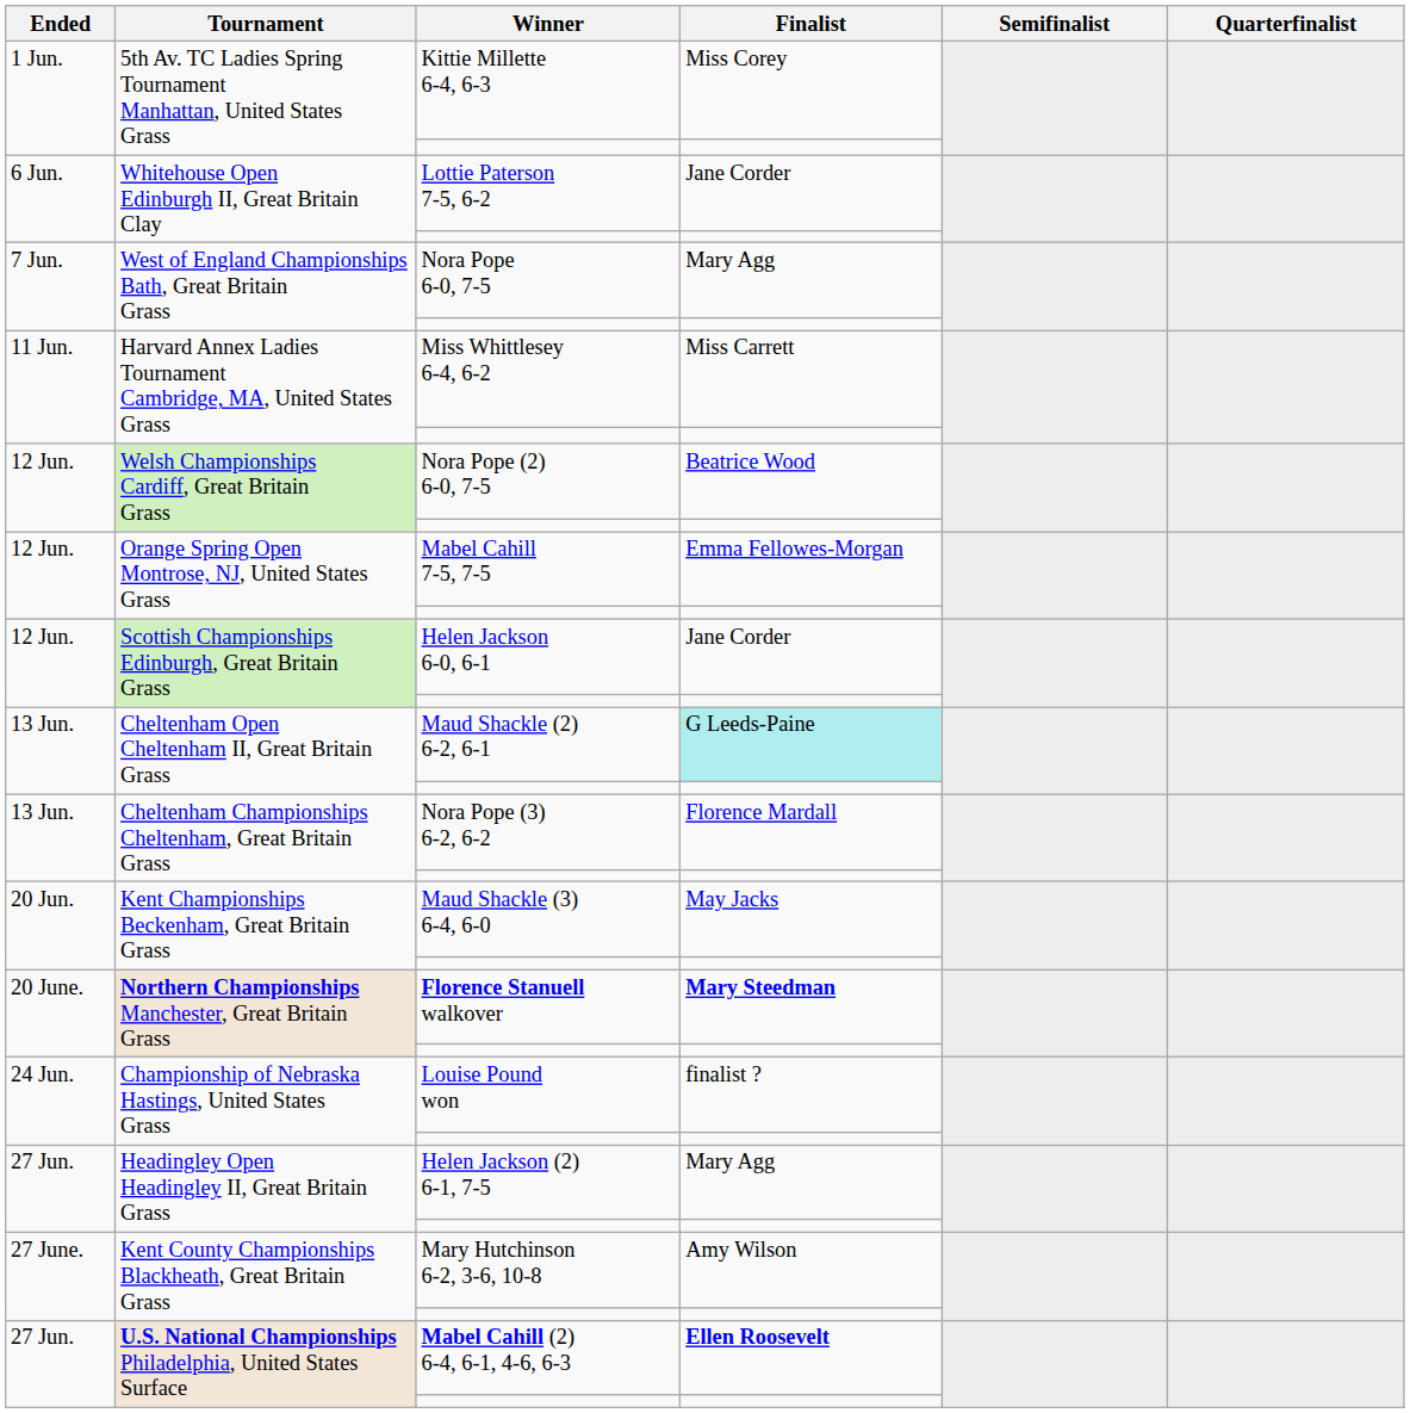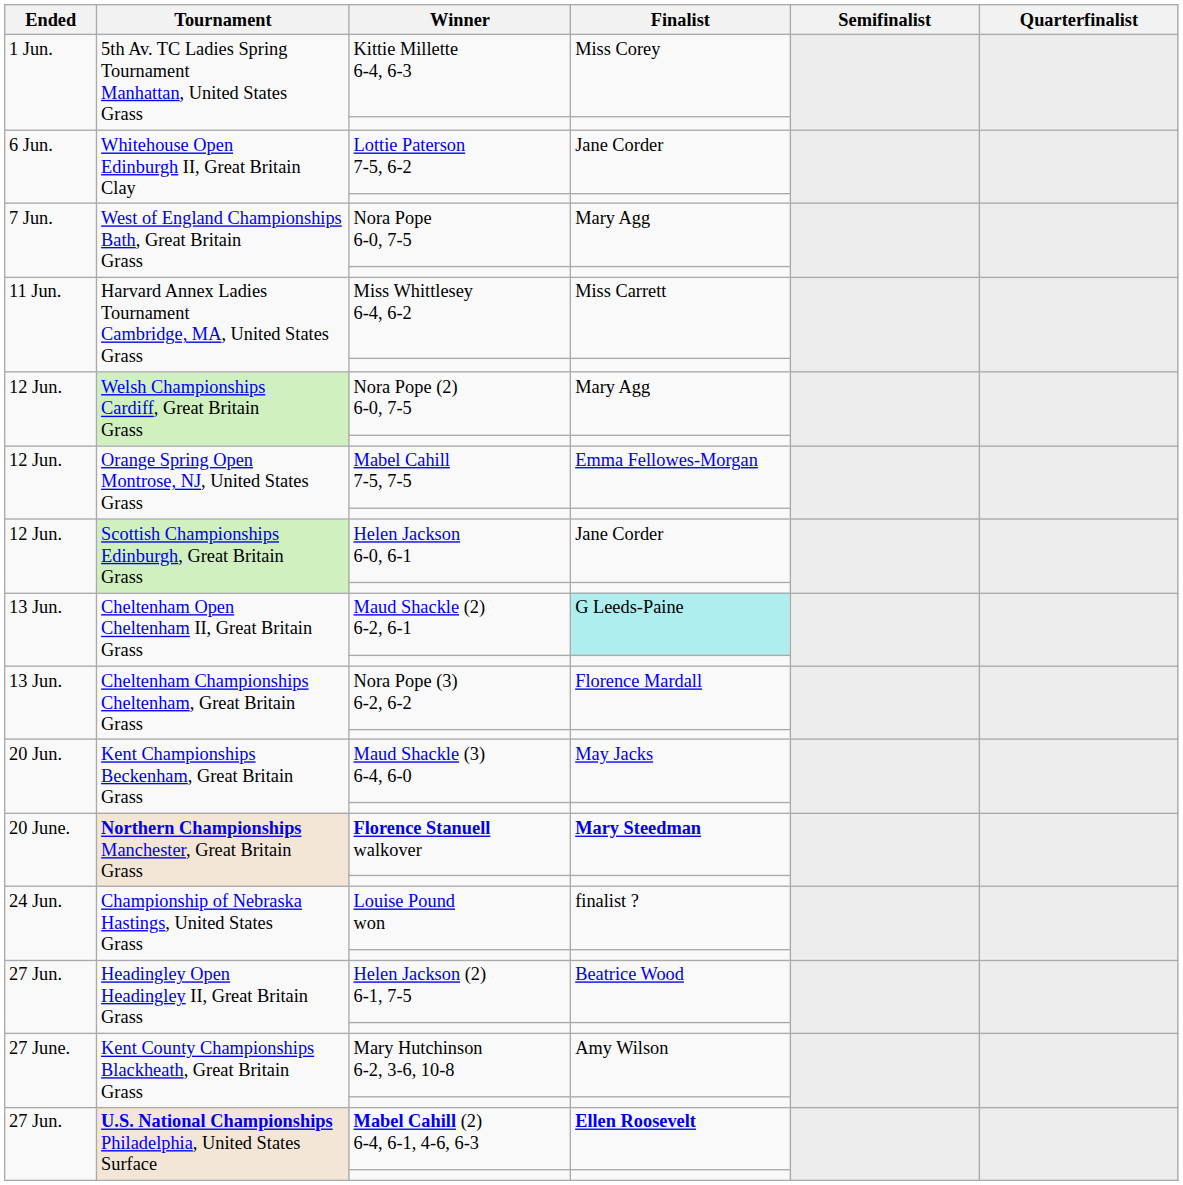Nora Pope (2) 6-0, 7-5 | Finalist: Beatrice Wood -> Mary Agg
Helen Jackson (2) 6-1, 7-5 | Finalist: Mary Agg -> Beatrice Wood
